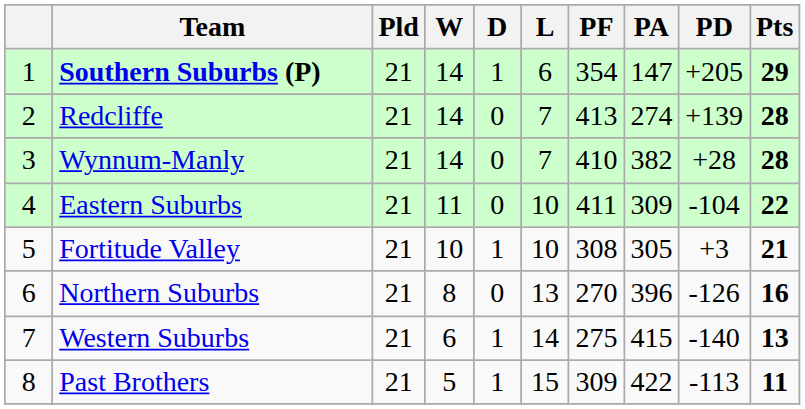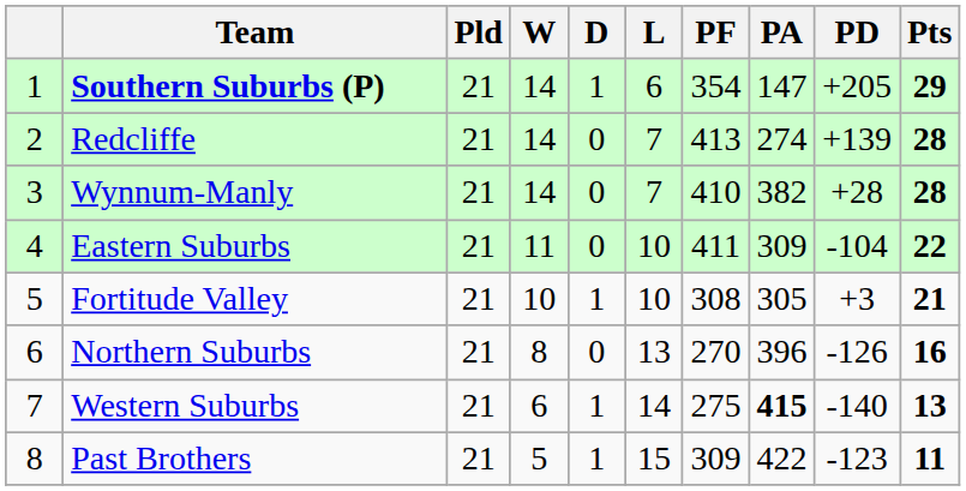Western Suburbs | PA: normal -> bold
Past Brothers | PD: -113 -> -123
